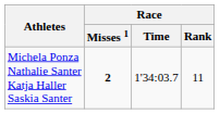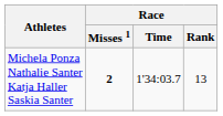Michela Ponza Nathalie Santer Katja Haller Saskia Santer | Race / Rank: 11 -> 13
